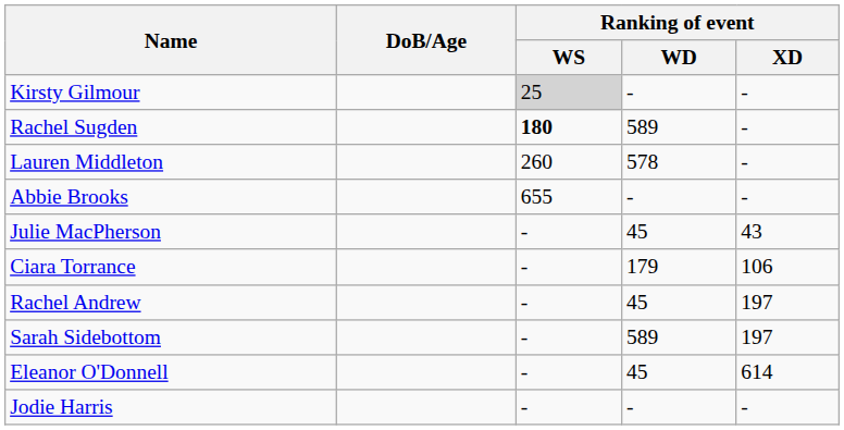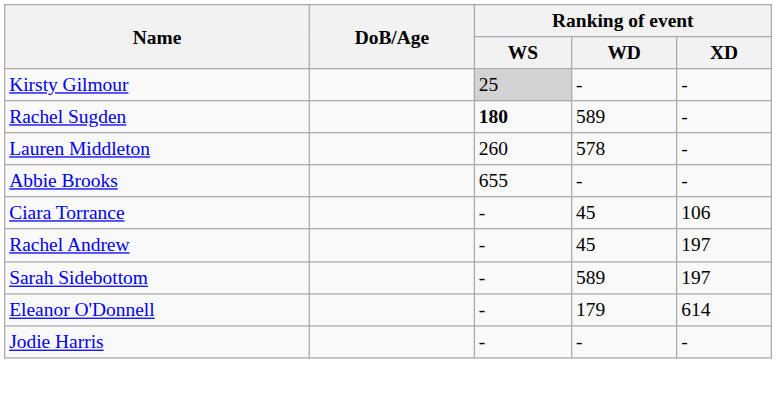- row: Julie MacPherson | - | 45 | 43
Ciara Torrance | Ranking of event / WD: 179 -> 45
Eleanor O'Donnell | Ranking of event / WD: 45 -> 179
